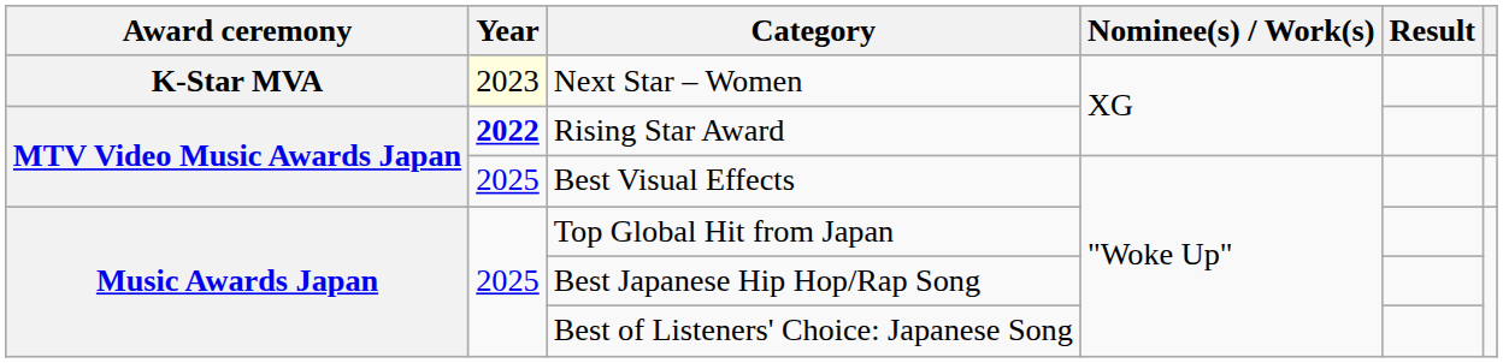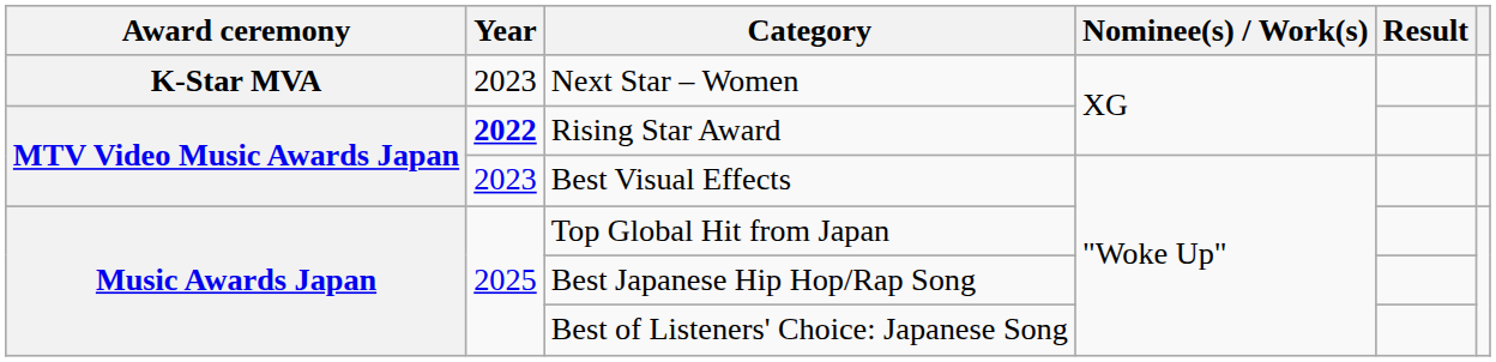Next Star – Women | Year: lightyellow background -> no background
Best Visual Effects | Year: 2025 -> 2023
